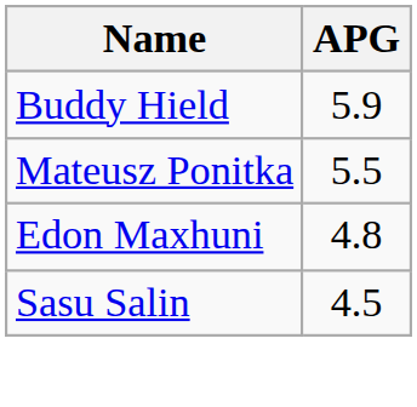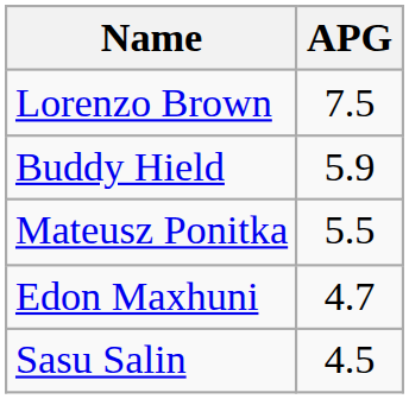+ row: Lorenzo Brown | 7.5
Edon Maxhuni | APG: 4.8 -> 4.7
